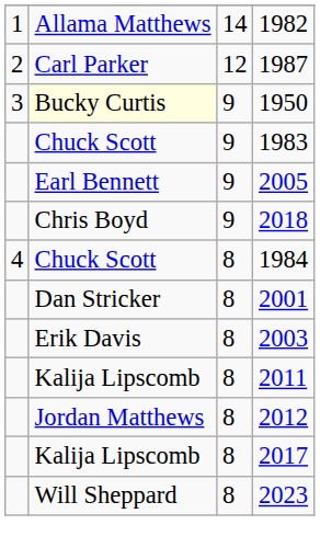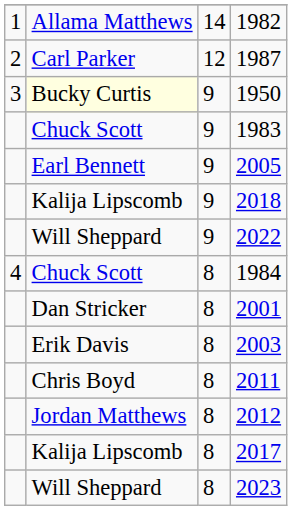2018 | column 2: Chris Boyd -> Kalija Lipscomb
+ row: Will Sheppard | 9 | 2022
2011 | column 2: Kalija Lipscomb -> Chris Boyd
